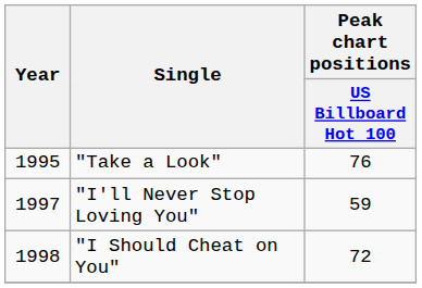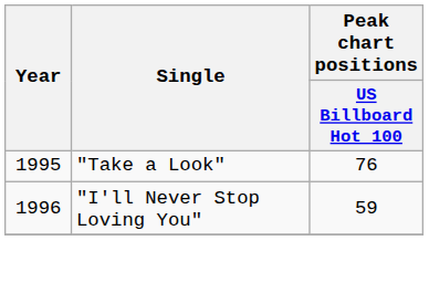"I'll Never Stop Loving You" | Year: 1997 -> 1996
- row: 1998 | "I Should Cheat on You" | 72
